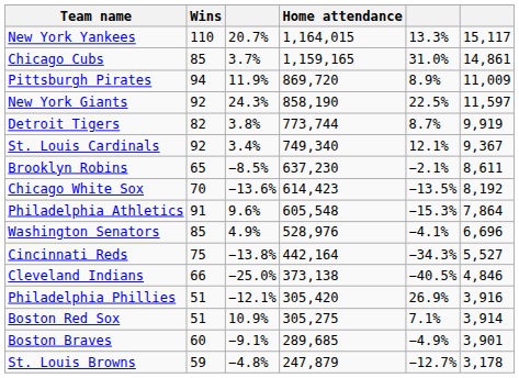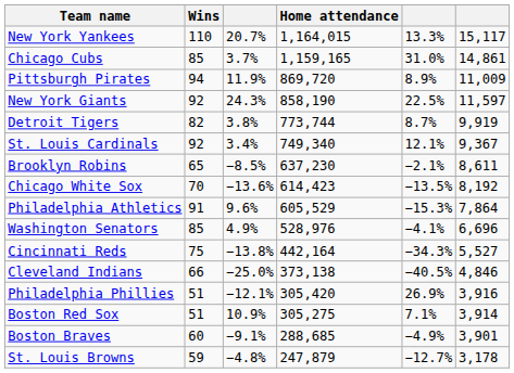Philadelphia Athletics | Home attendance: 605,548 -> 605,529
Boston Braves | Home attendance: 289,685 -> 288,685
